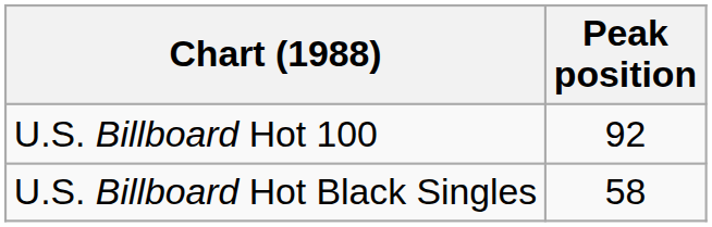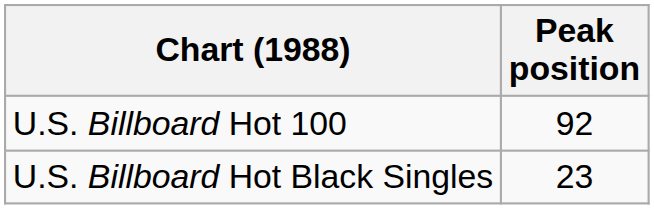U.S. Billboard Hot Black Singles | Peak position: 58 -> 23
